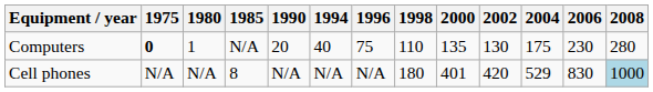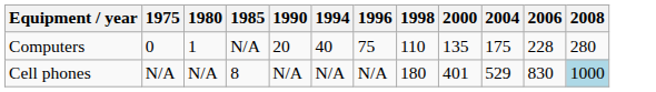- column: 2002 | 130 | 420
Computers | 1975: bold -> normal
Computers | 2006: 230 -> 228
